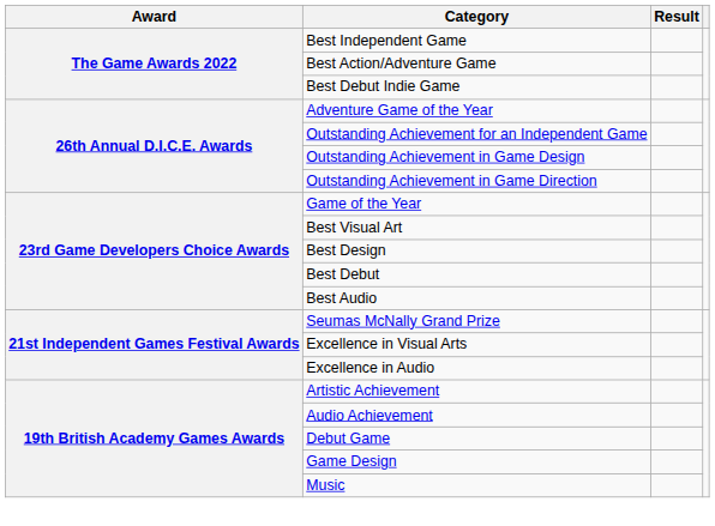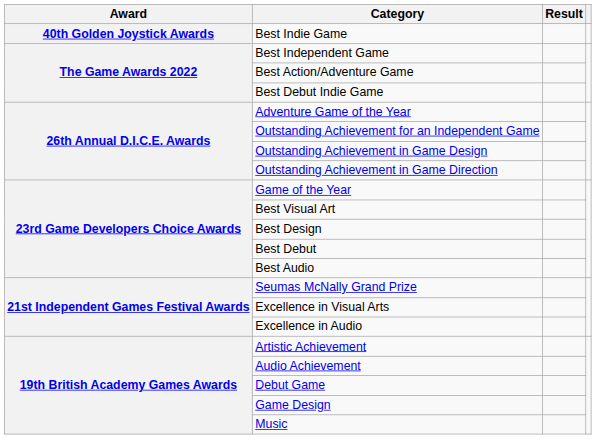+ row: 40th Golden Joystick Awards | Best Indie Game
